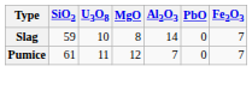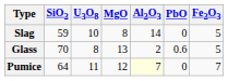Slag | Fe2O3: 7 -> 5
+ row: Glass | 70 | 8 | 13 | 2 | 0.6 | 5
Pumice | SiO2: 61 -> 64
Pumice | Al2O3: no background -> lightyellow background
